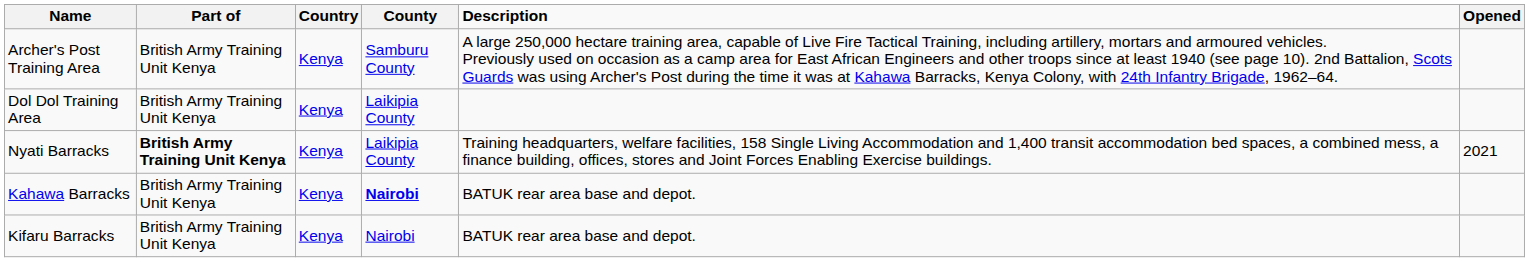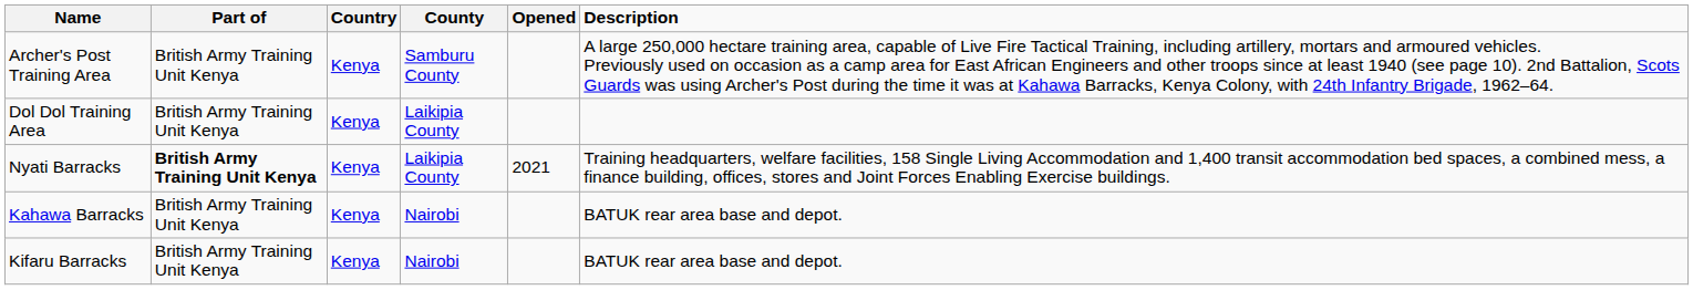columns swapped: Opened <-> Description
Kahawa Barracks | County: bold -> normal
